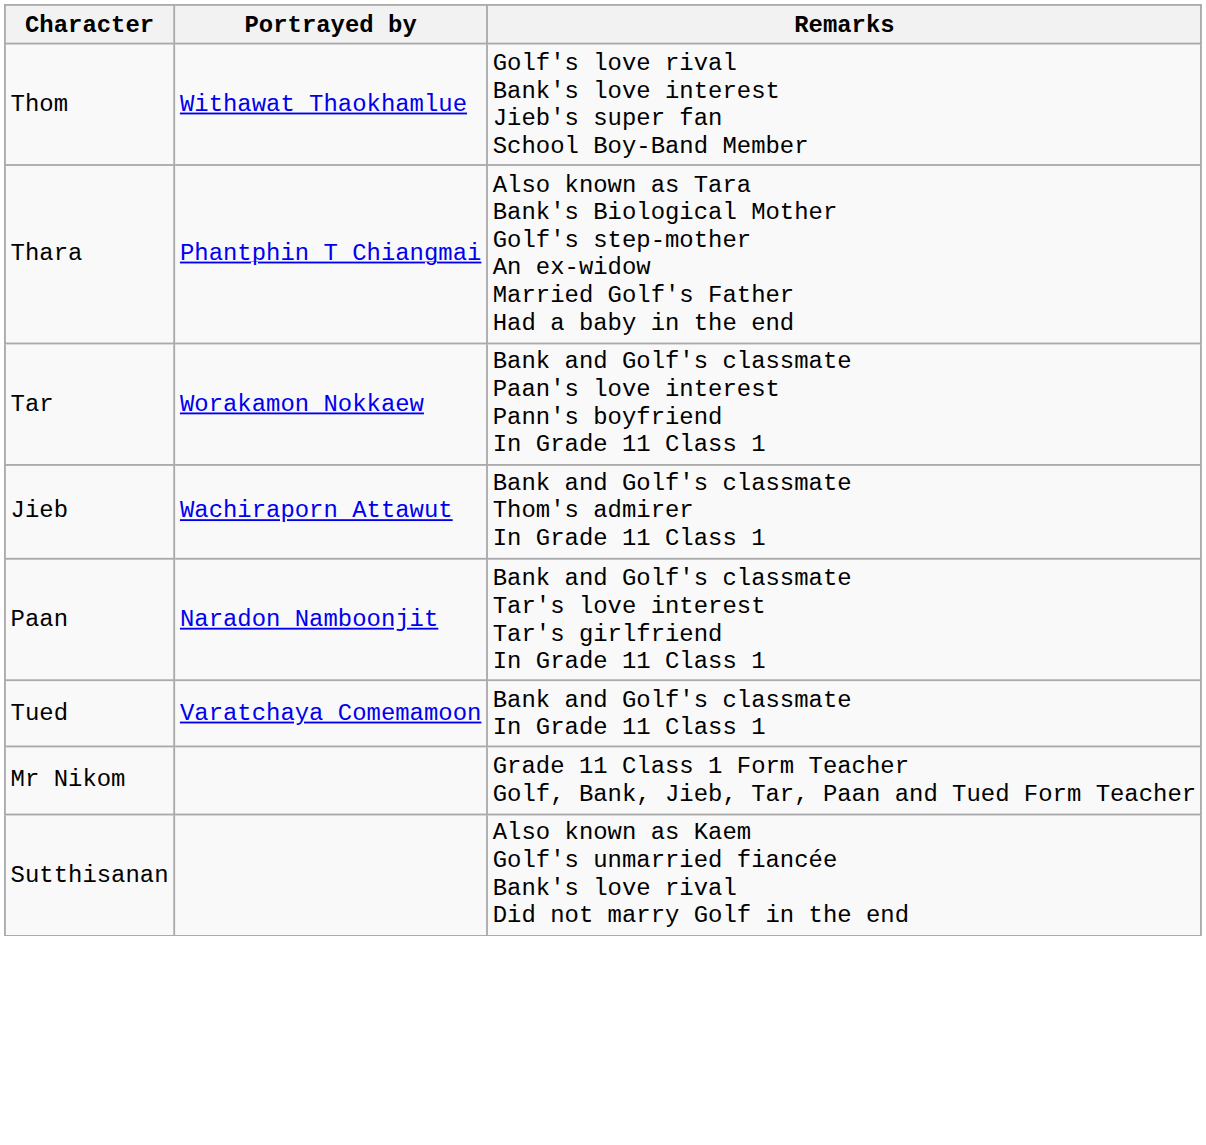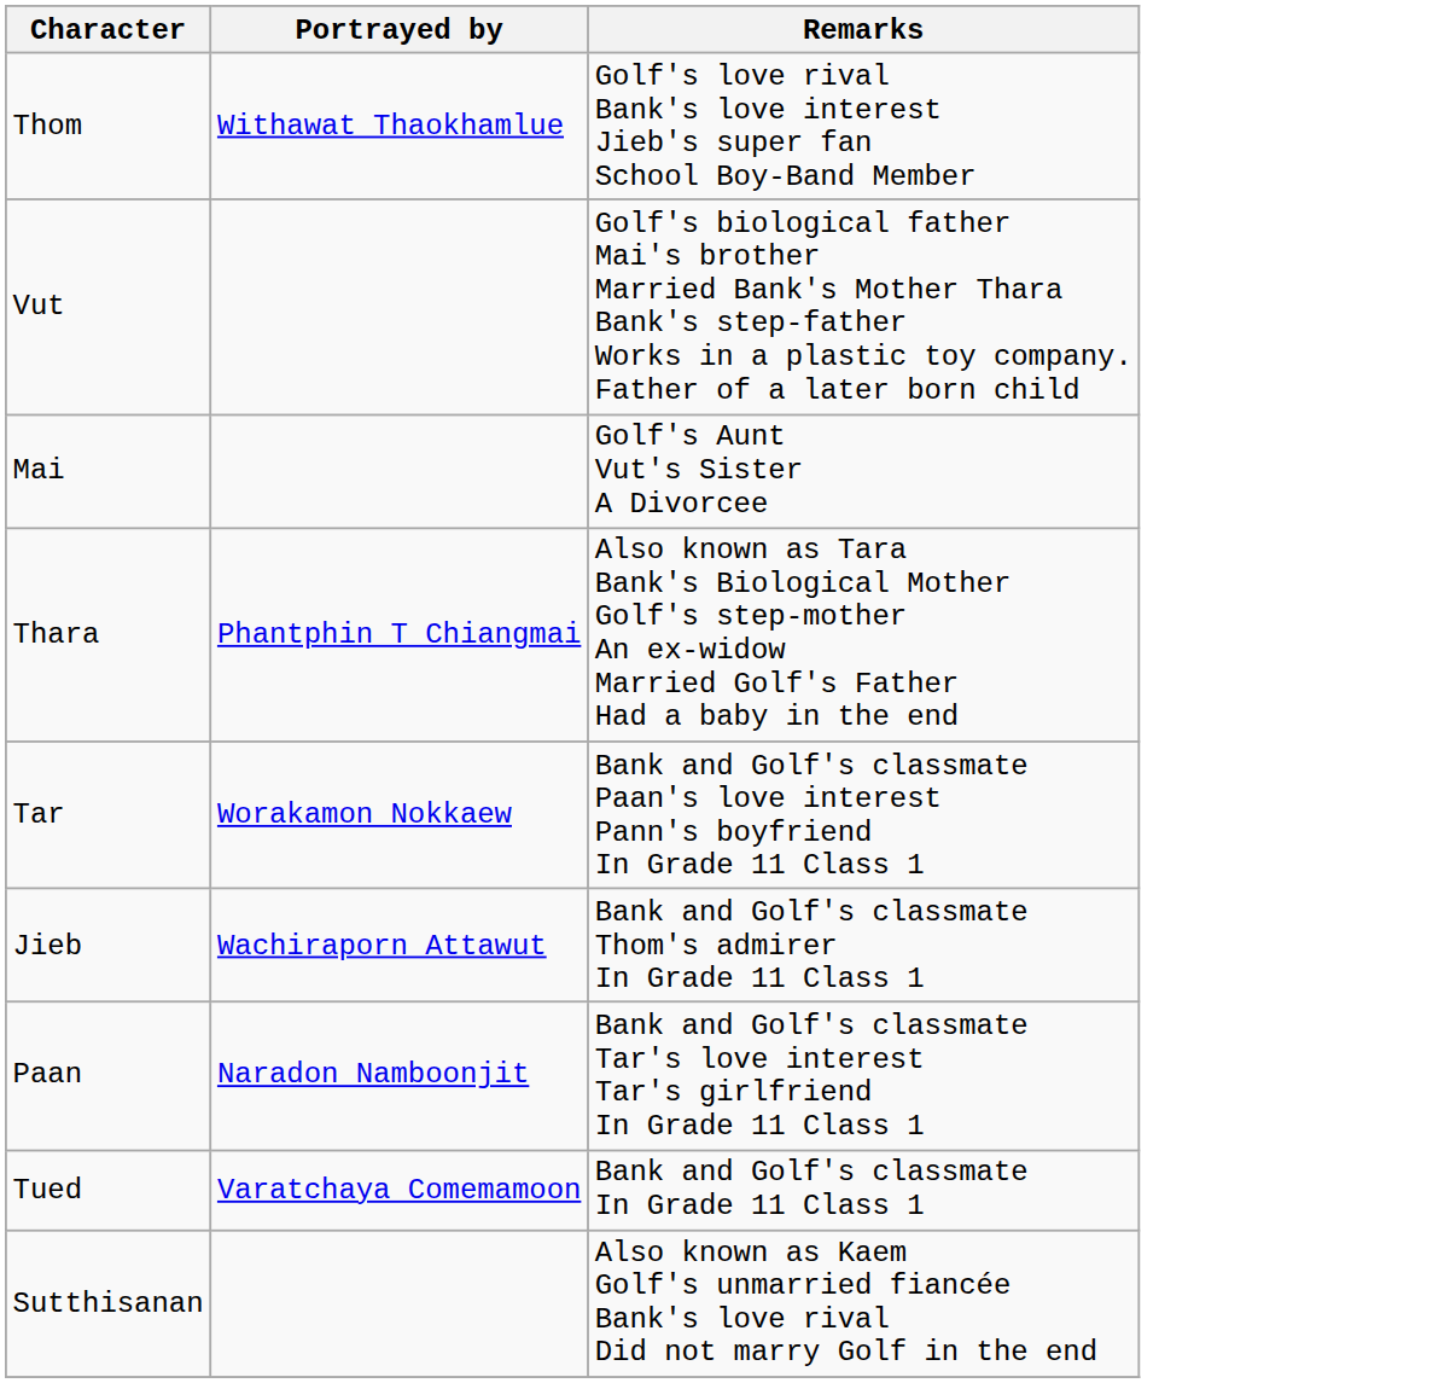+ row: Vut | Golf's biological father Mai's brother Married Bank's Mother Thara Bank's step-father Works in a plastic toy company. Father of a later born child
+ row: Mai | Golf's Aunt Vut's Sister A Divorcee
- row: Mr Nikom | Grade 11 Class 1 Form Teacher Golf, Bank, Jieb, Tar, Paan and Tued Form Teacher
